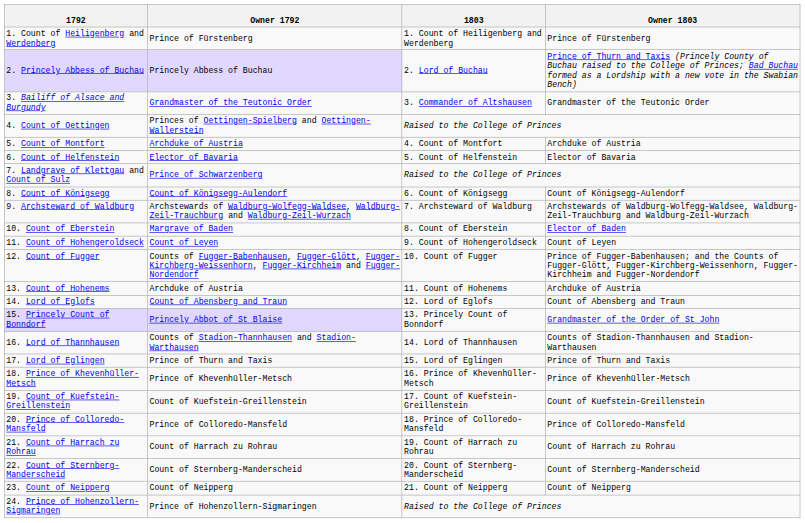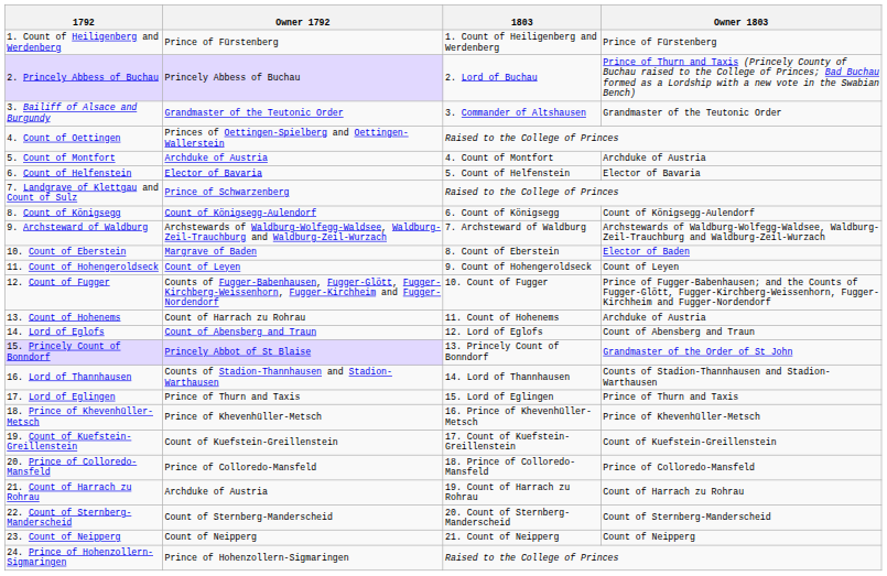13. Count of Hohenems | Owner 1792: Archduke of Austria -> Count of Harrach zu Rohrau
21. Count of Harrach zu Rohrau | Owner 1792: Count of Harrach zu Rohrau -> Archduke of Austria
